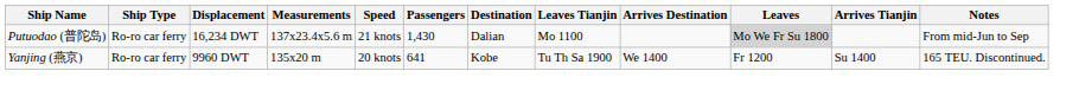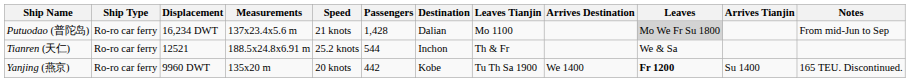Putuodao (普陀岛) | Passengers: 1,430 -> 1,428
+ row: Tianren (天仁) | Ro-ro car ferry | 12521 | 188.5x24.8x6.91 m | 25.2 knots | 544 | Inchon | Th & Fr | We & Sa
Yanjing (燕京) | Passengers: 641 -> 442
Yanjing (燕京) | Leaves: normal -> bold
